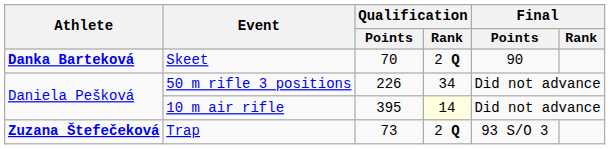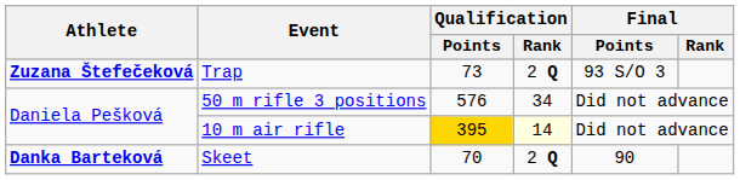rows swapped: Skeet <-> Trap
50 m rifle 3 positions | Qualification / Points: 226 -> 576
10 m air rifle | Qualification / Points: no background -> gold background
